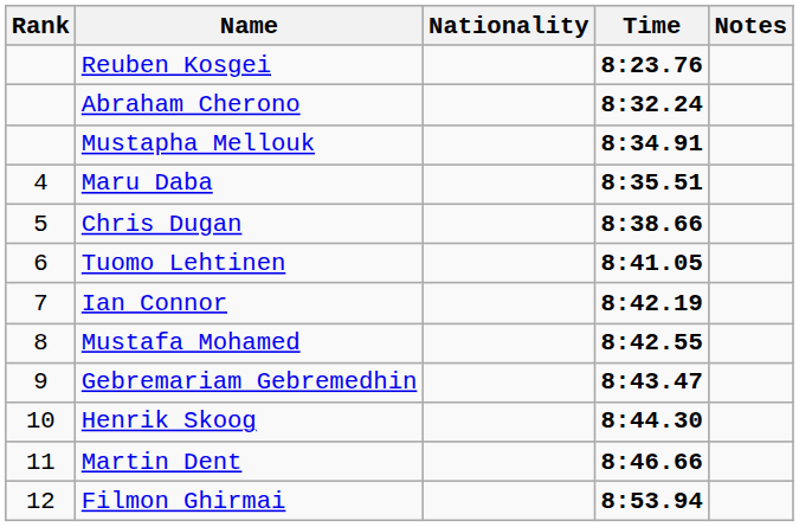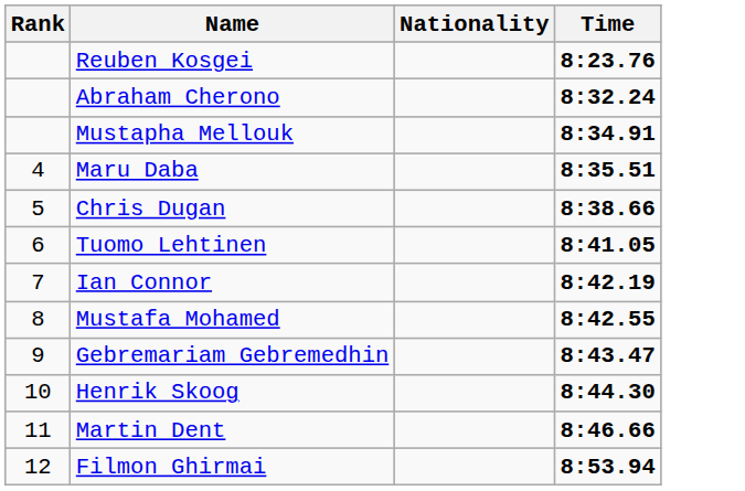- column: Notes
